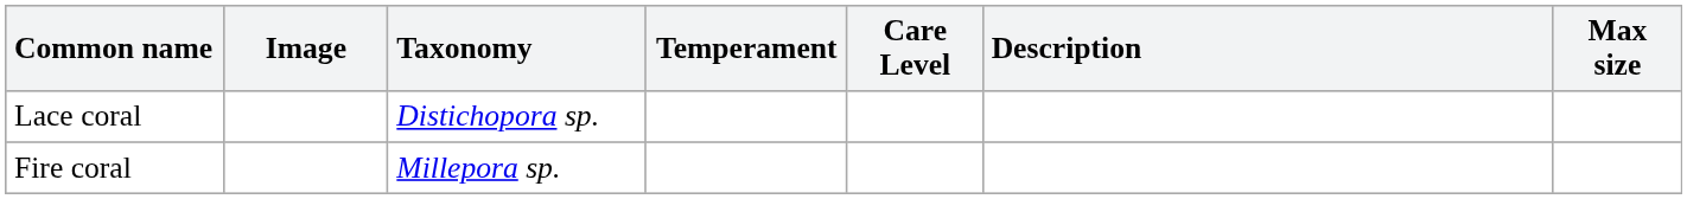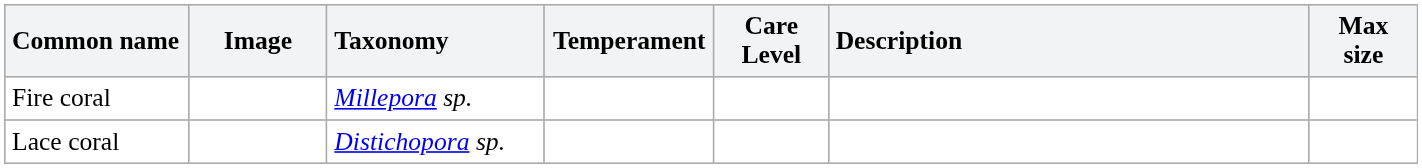rows swapped: Lace coral <-> Fire coral
